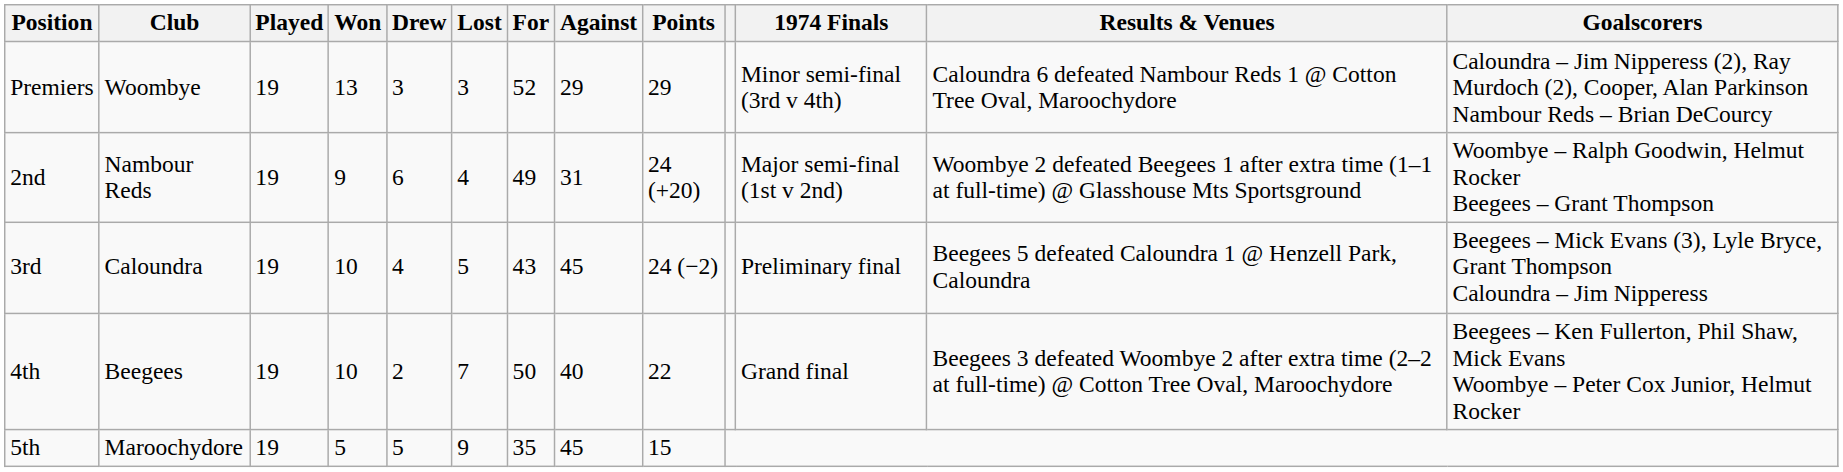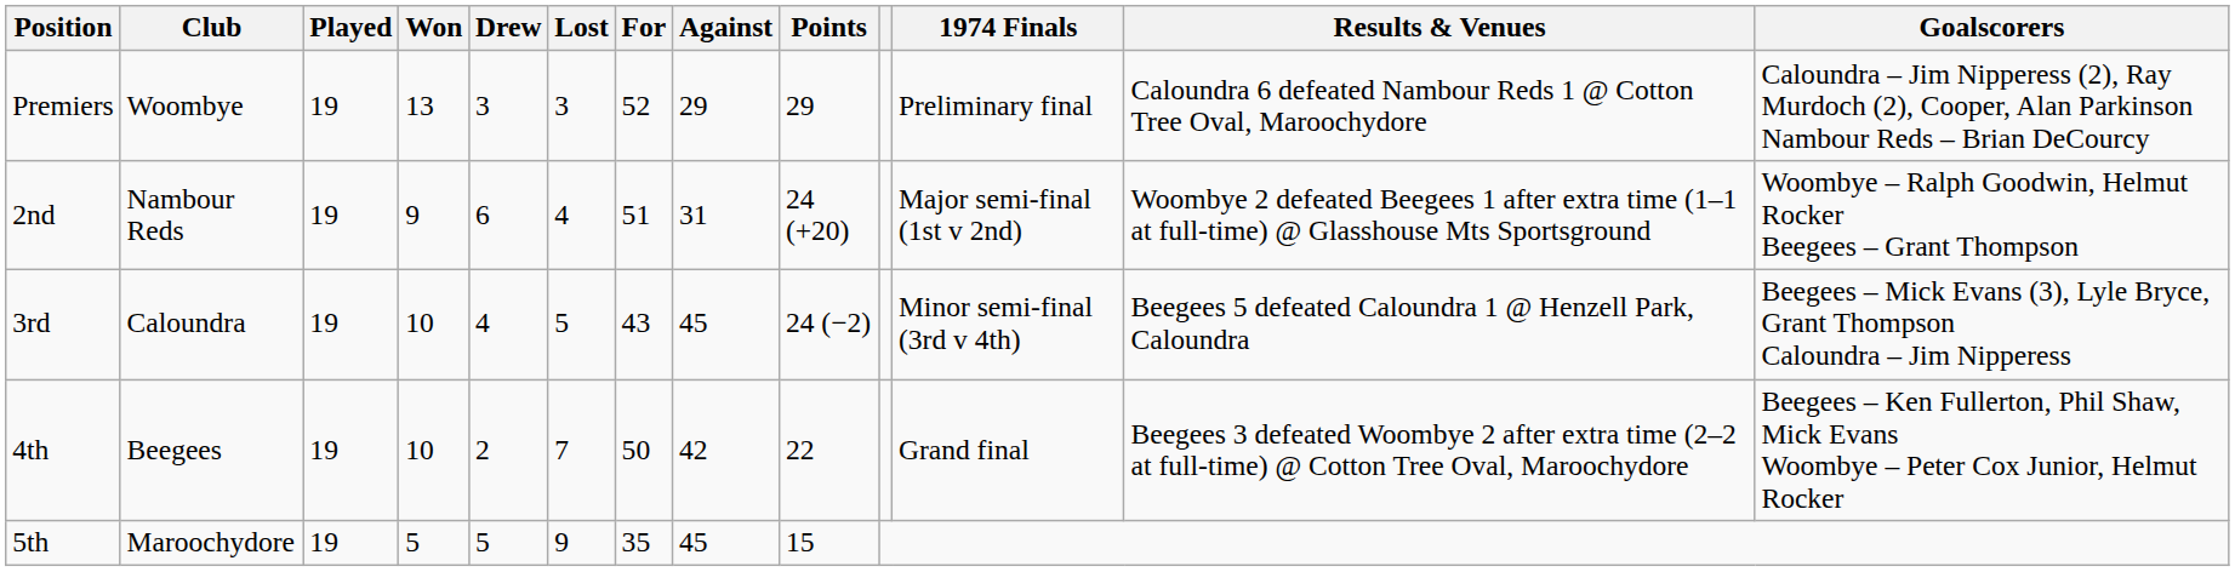Premiers | 1974 Finals: Minor semi-final (3rd v 4th) -> Preliminary final
2nd | For: 49 -> 51
3rd | 1974 Finals: Preliminary final -> Minor semi-final (3rd v 4th)
4th | Against: 40 -> 42
